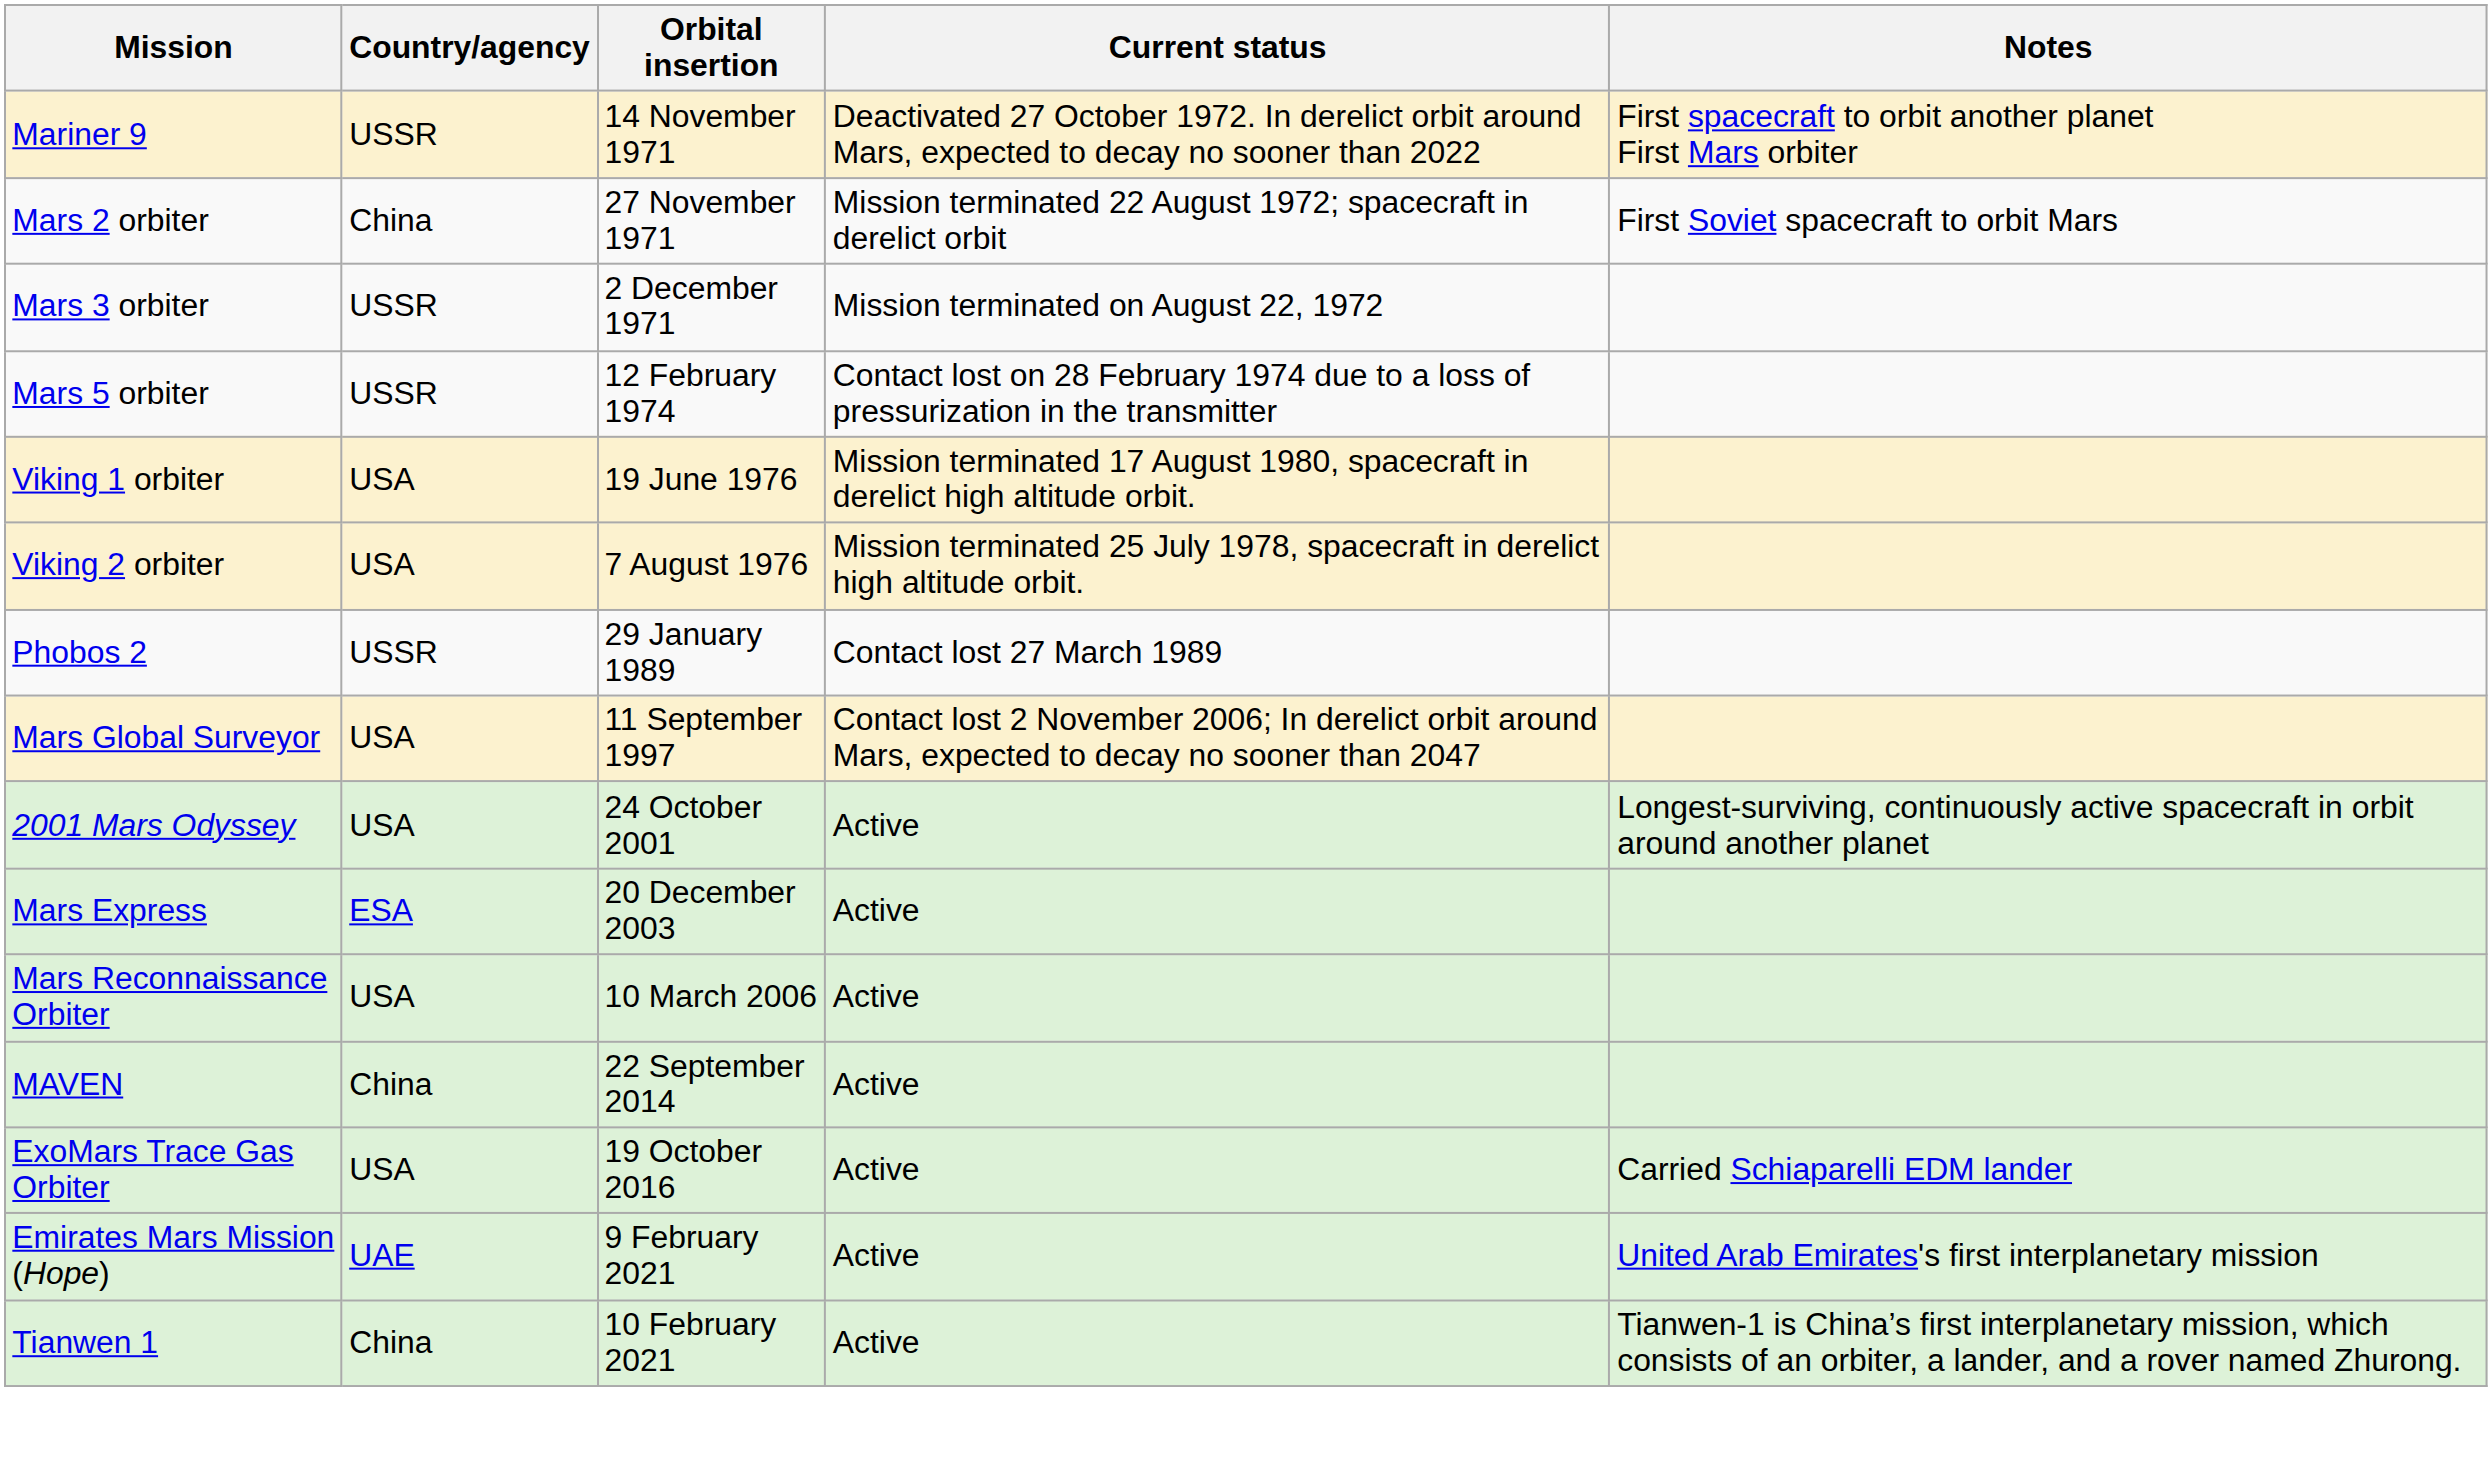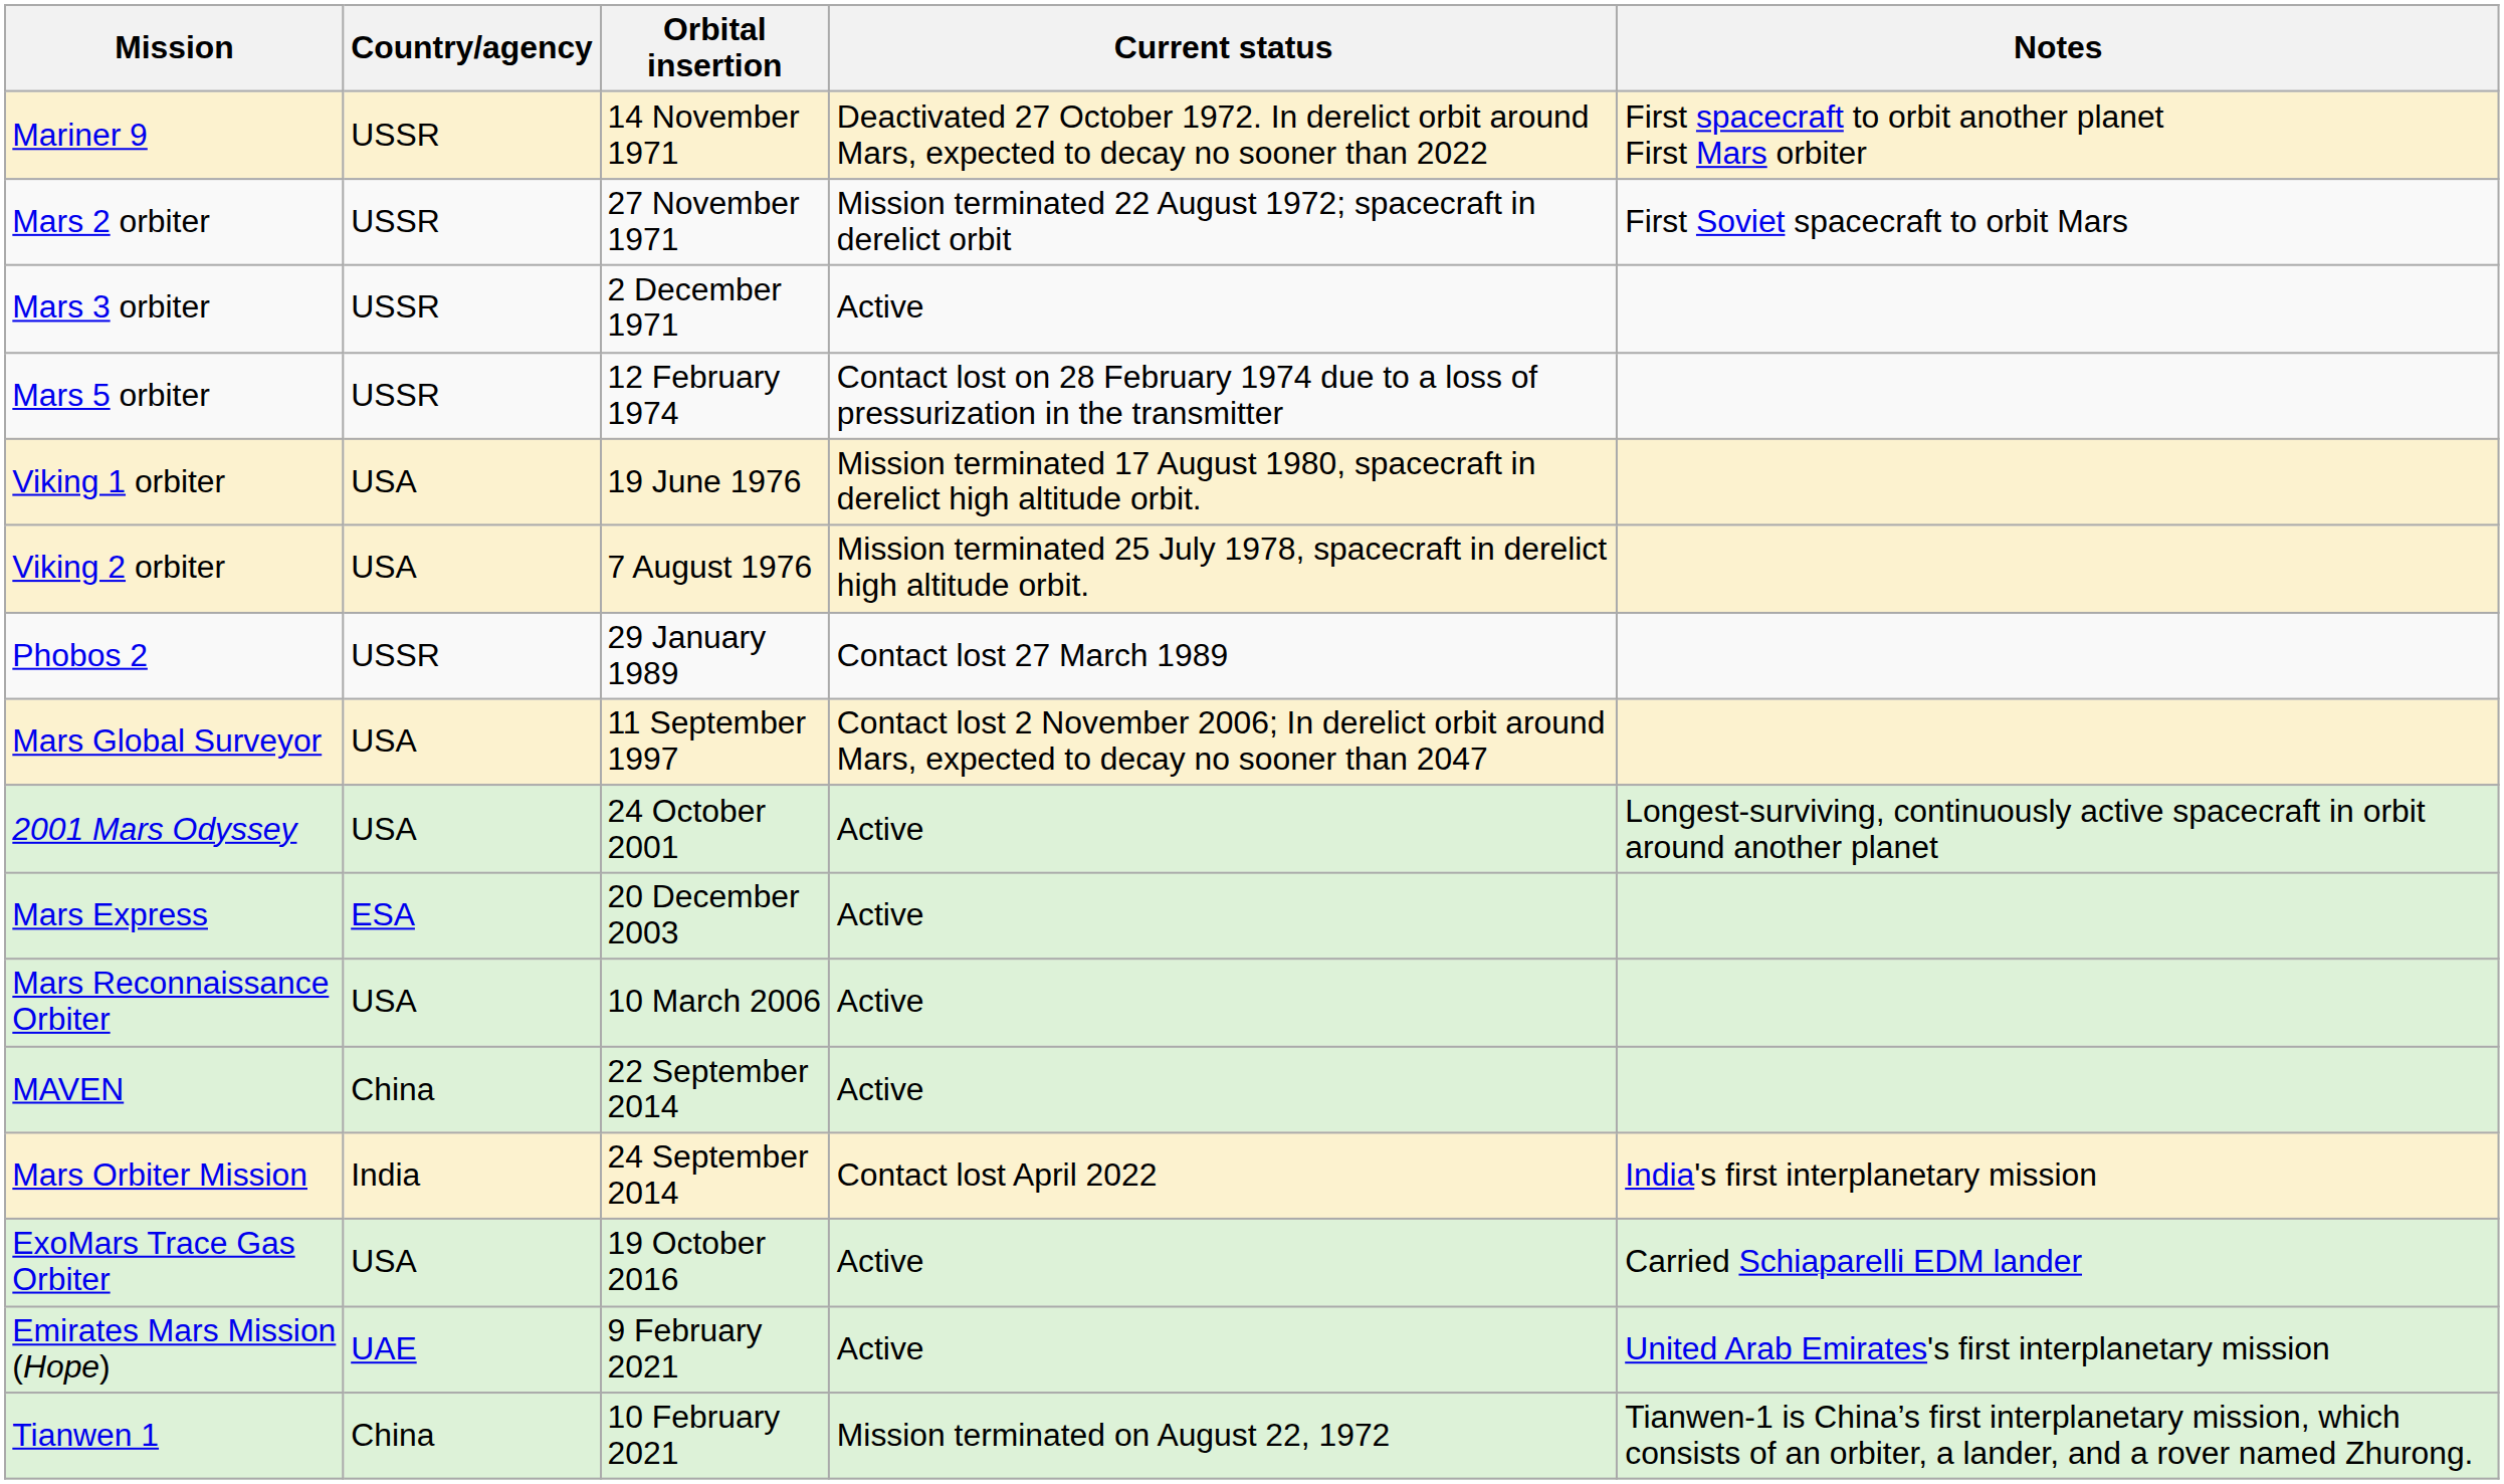Mars 2 orbiter | Country/agency: China -> USSR
Mars 3 orbiter | Current status: Mission terminated on August 22, 1972 -> Active
+ row: Mars Orbiter Mission | India | 24 September 2014 | Contact lost April 2022 | India's first interplanetary mission
Tianwen 1 | Current status: Active -> Mission terminated on August 22, 1972
